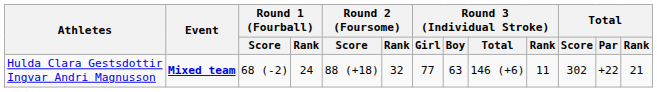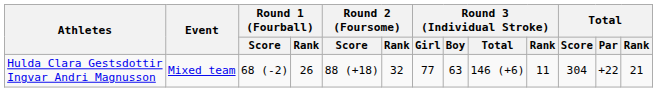Hulda Clara Gestsdottir Ingvar Andri Magnusson | Event: bold -> normal
Hulda Clara Gestsdottir Ingvar Andri Magnusson | Round 1 (Fourball) / Rank: 24 -> 26
Hulda Clara Gestsdottir Ingvar Andri Magnusson | Total / Score: 302 -> 304
